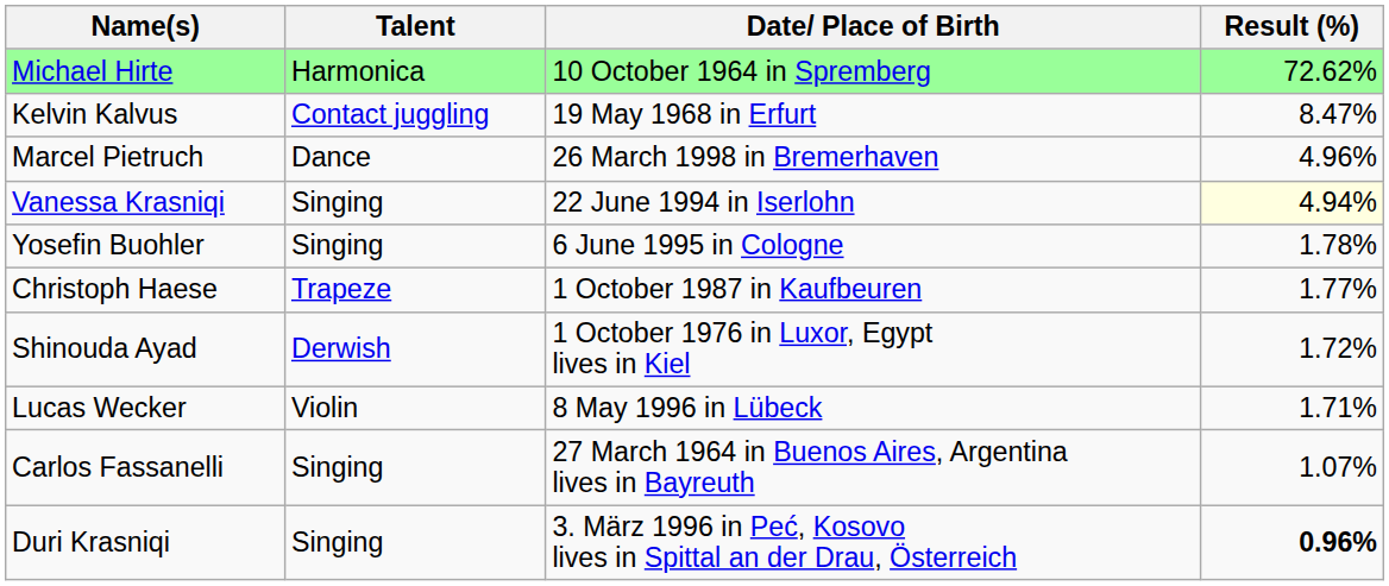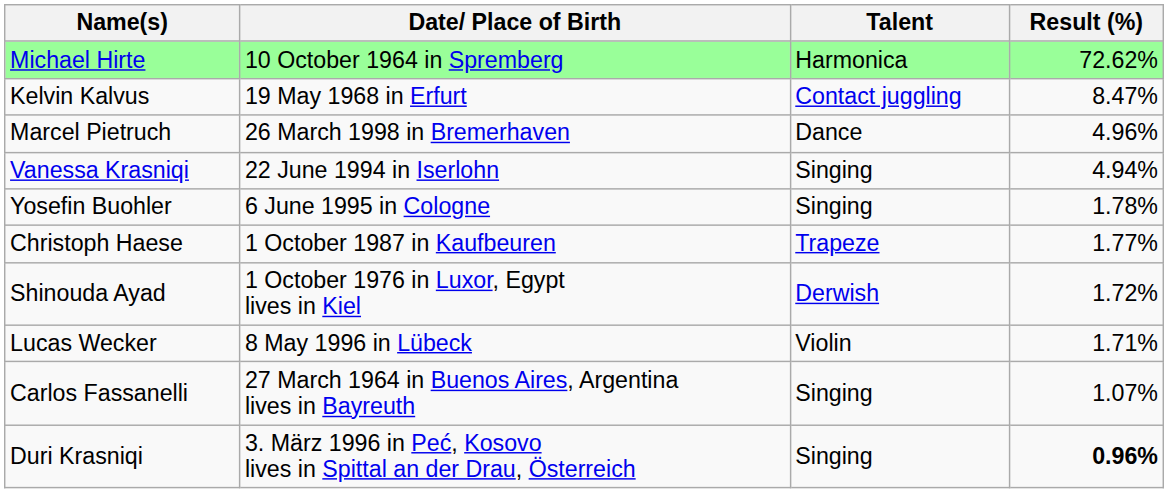columns swapped: Date/ Place of Birth <-> Talent
Vanessa Krasniqi | Result (%): lightyellow background -> no background
